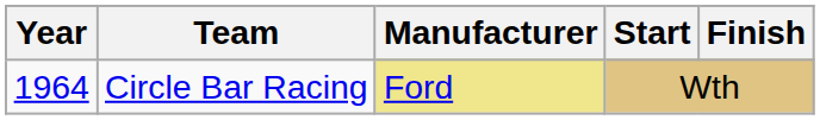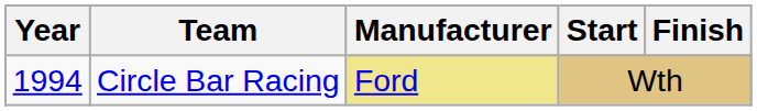Circle Bar Racing | Year: 1964 -> 1994
